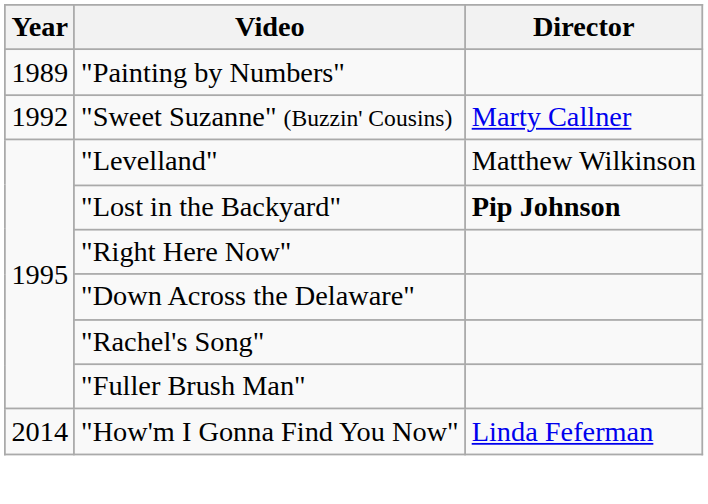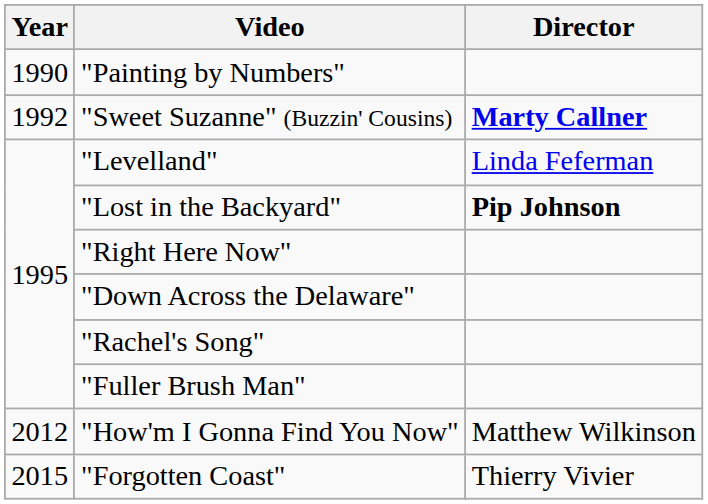"Painting by Numbers" | Year: 1989 -> 1990
"Sweet Suzanne" (Buzzin' Cousins) | Director: normal -> bold
"Levelland" | Director: Matthew Wilkinson -> Linda Feferman
"How'm I Gonna Find You Now" | Year: 2014 -> 2012
"How'm I Gonna Find You Now" | Director: Linda Feferman -> Matthew Wilkinson
+ row: 2015 | "Forgotten Coast" | Thierry Vivier
